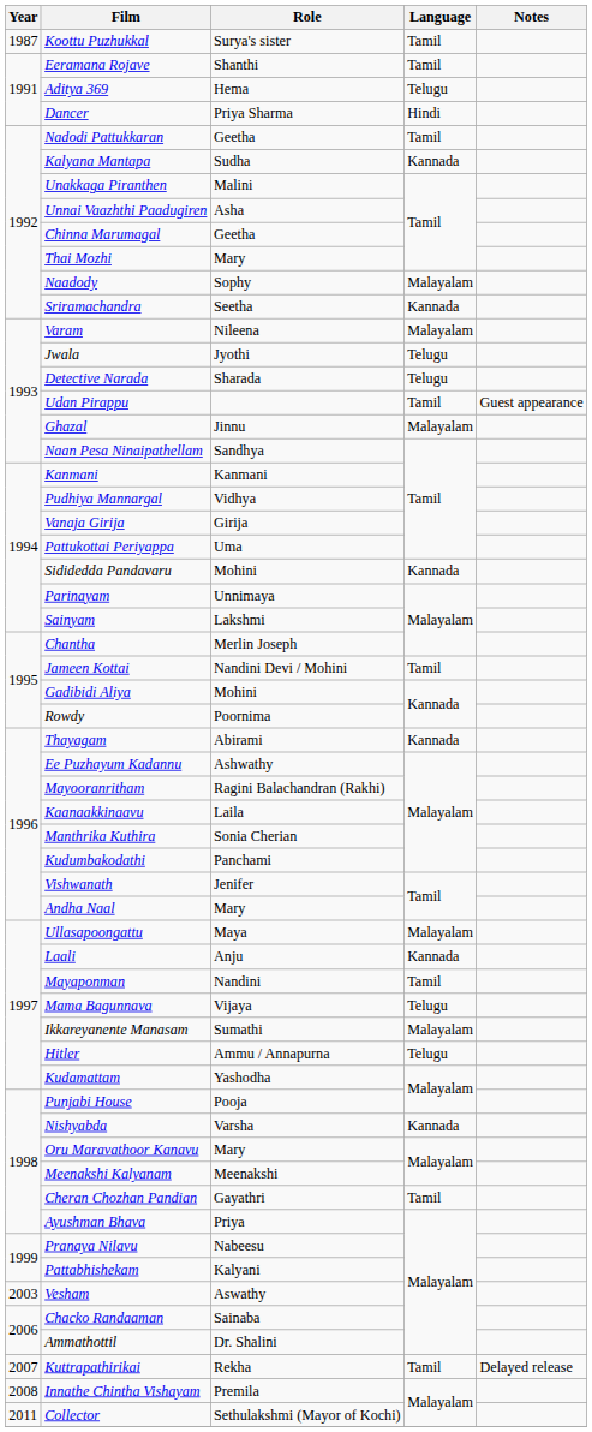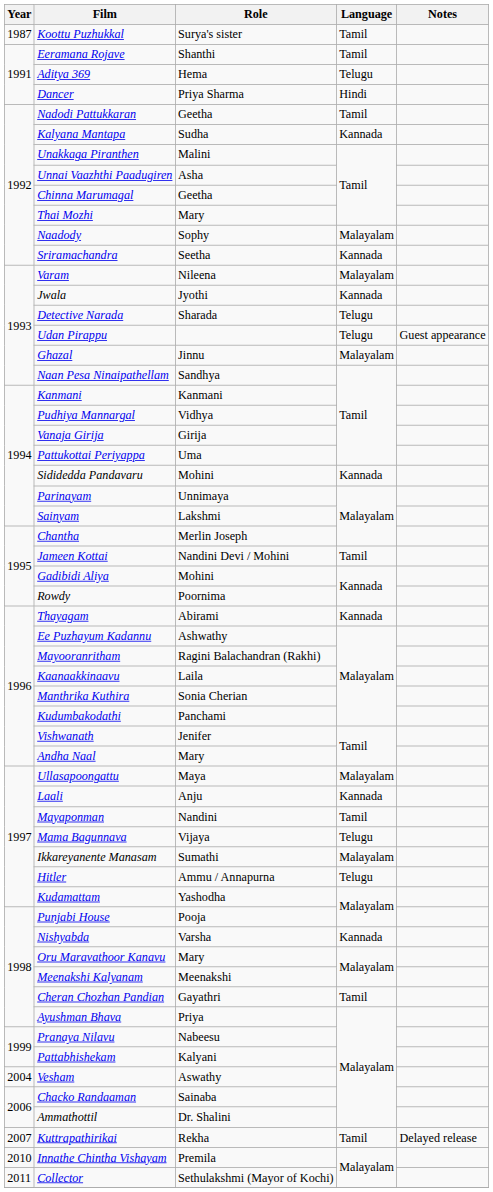Jwala | Language: Telugu -> Kannada
Udan Pirappu | Language: Tamil -> Telugu
Vesham | Year: 2003 -> 2004
Innathe Chintha Vishayam | Year: 2008 -> 2010
